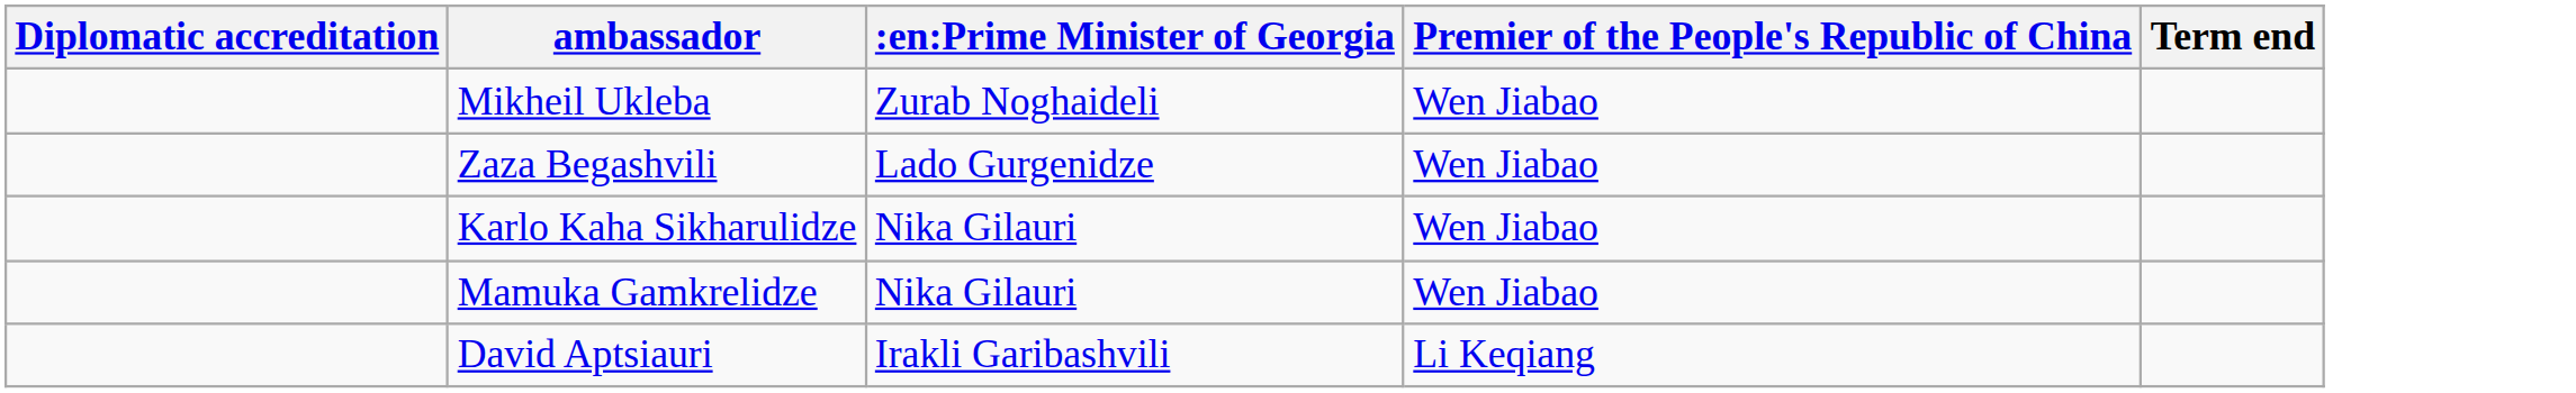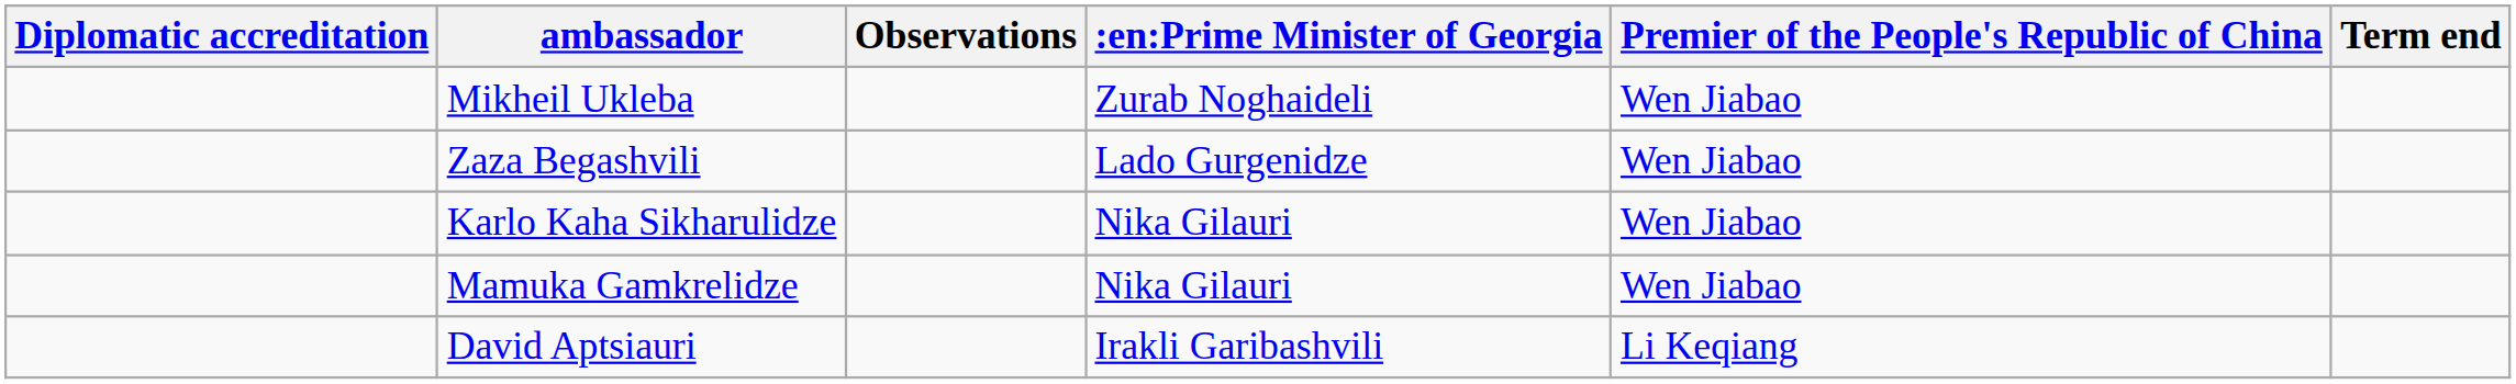+ column: Observations
